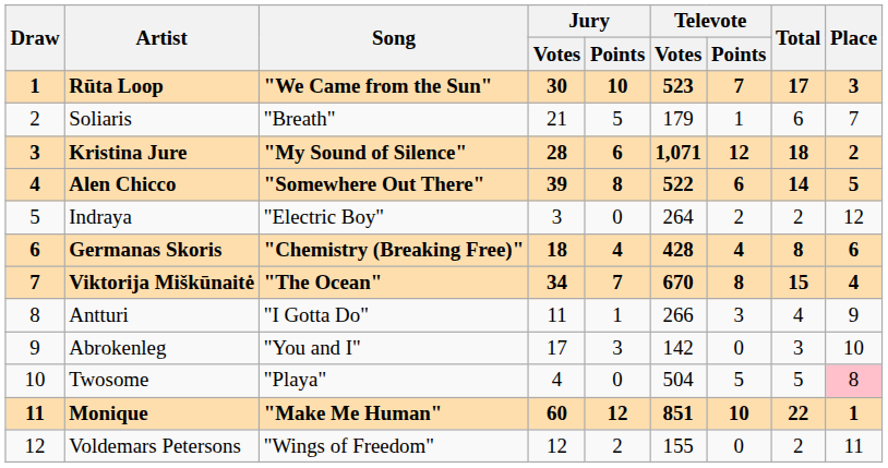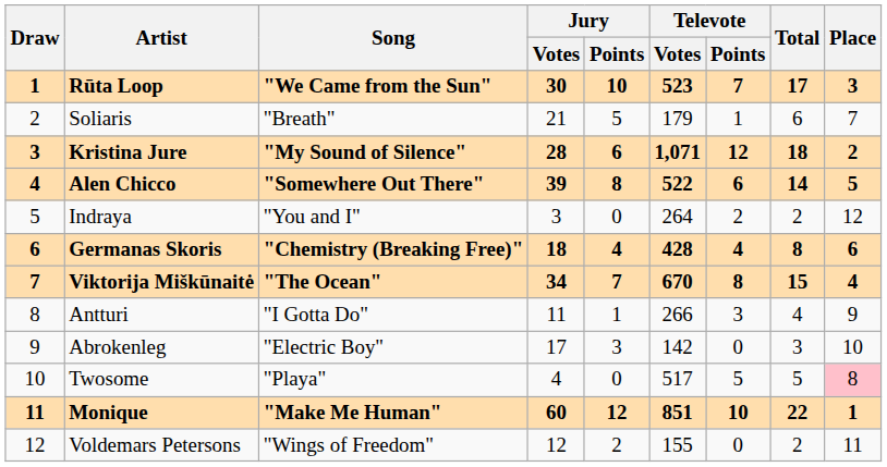Indraya | Song: "Electric Boy" -> "You and I"
Abrokenleg | Song: "You and I" -> "Electric Boy"
Twosome | Televote / Votes: 504 -> 517
